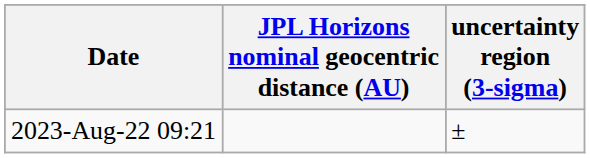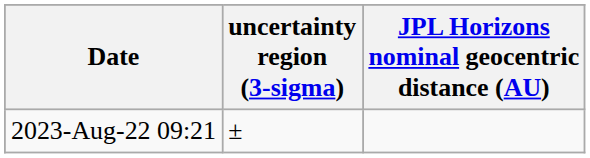columns swapped: JPL Horizons nominal geocentric distance (AU) <-> uncertainty region (3-sigma)
